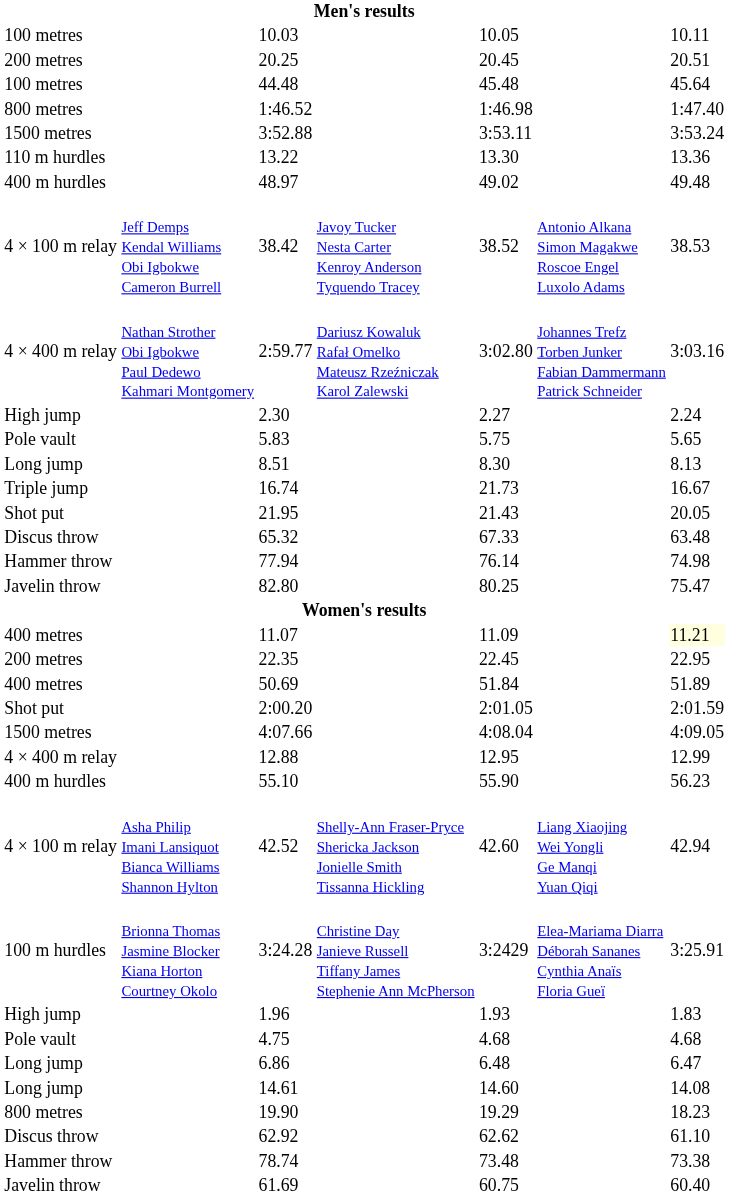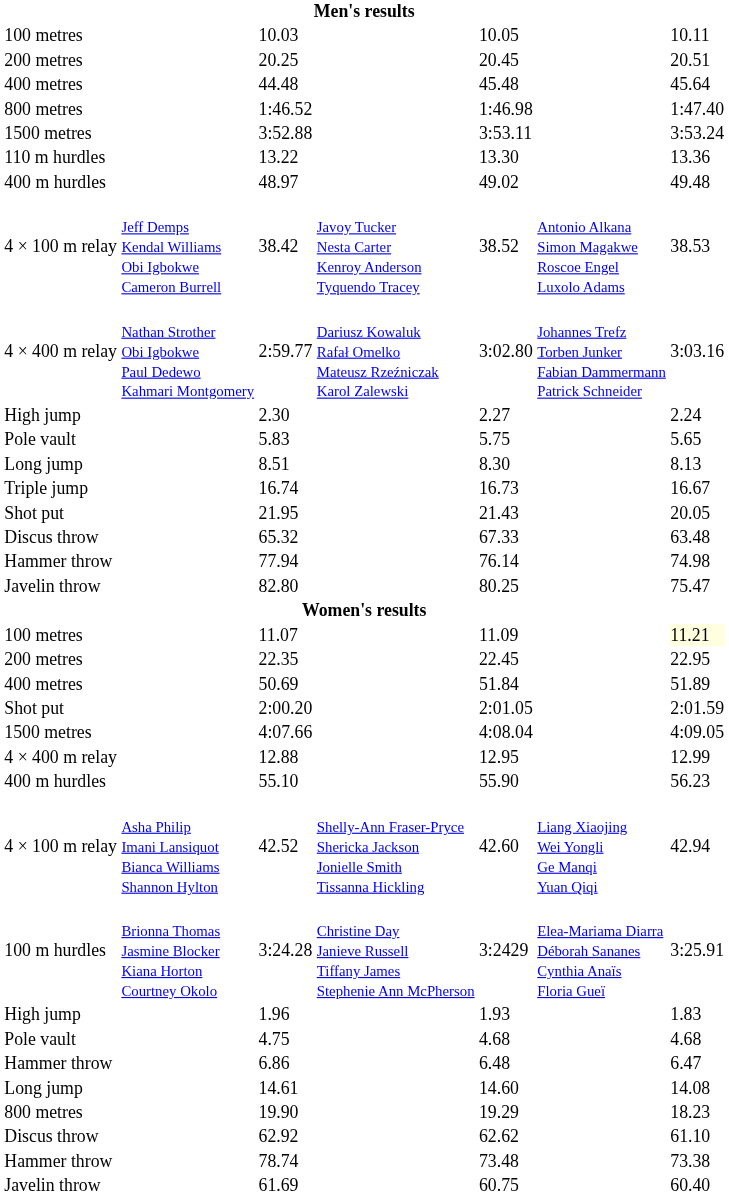44.48 | column 1: 100 metres -> 400 metres
16.74 | column 5: 21.73 -> 16.73
11.07 | column 1: 400 metres -> 100 metres
6.86 | column 1: Long jump -> Hammer throw
